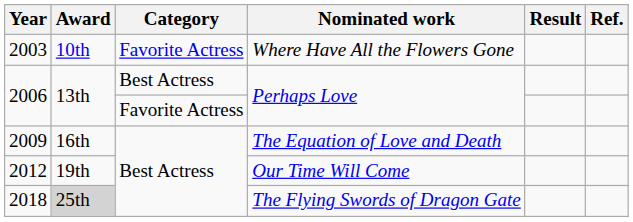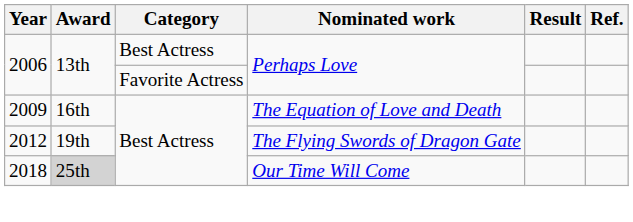- row: 2003 | 10th | Favorite Actress | Where Have All the Flowers Gone
2012 | Nominated work: Our Time Will Come -> The Flying Swords of Dragon Gate
2018 | Nominated work: The Flying Swords of Dragon Gate -> Our Time Will Come
